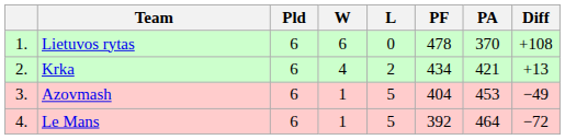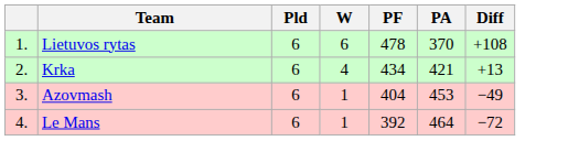- column: L | 0 | 2 | 5 | 5
